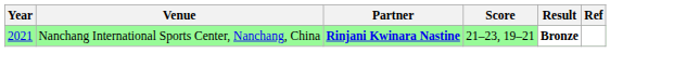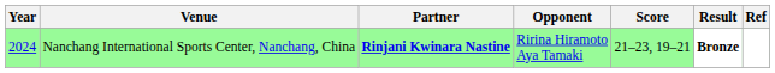+ column: Opponent | Ririna Hiramoto Aya Tamaki
Nanchang International Sports Center, Nanchang, China | Year: 2021 -> 2024
